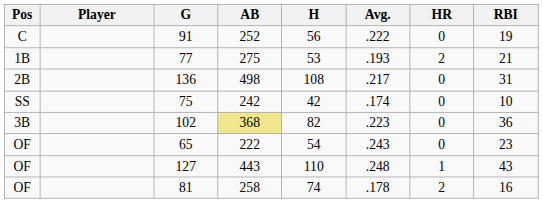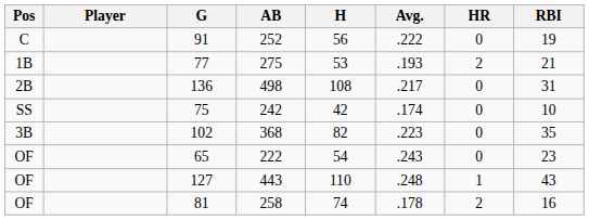102 | AB: khaki background -> no background
102 | RBI: 36 -> 35
